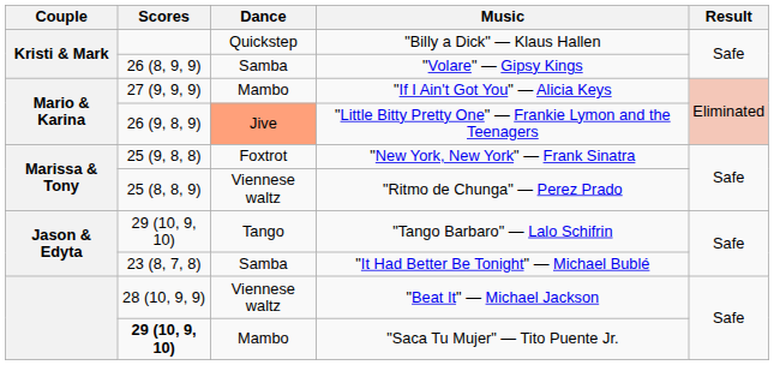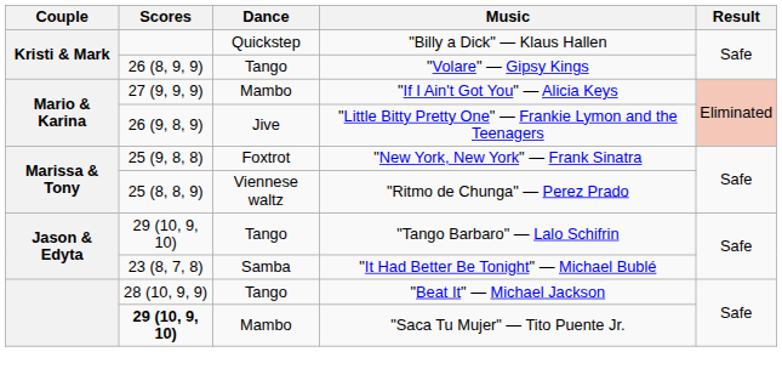"Volare" — Gipsy Kings | Dance: Samba -> Tango
"Little Bitty Pretty One" — Frankie Lymon and the Teenagers | Dance: lightsalmon background -> no background
"Beat It" — Michael Jackson | Dance: Viennese waltz -> Tango
